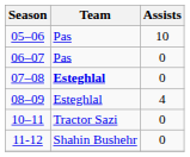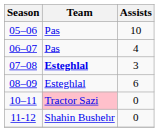06–07 | Assists: 0 -> 4
07–08 | Assists: 0 -> 3
08–09 | Assists: 4 -> 6
10–11 | Team: no background -> pink background
